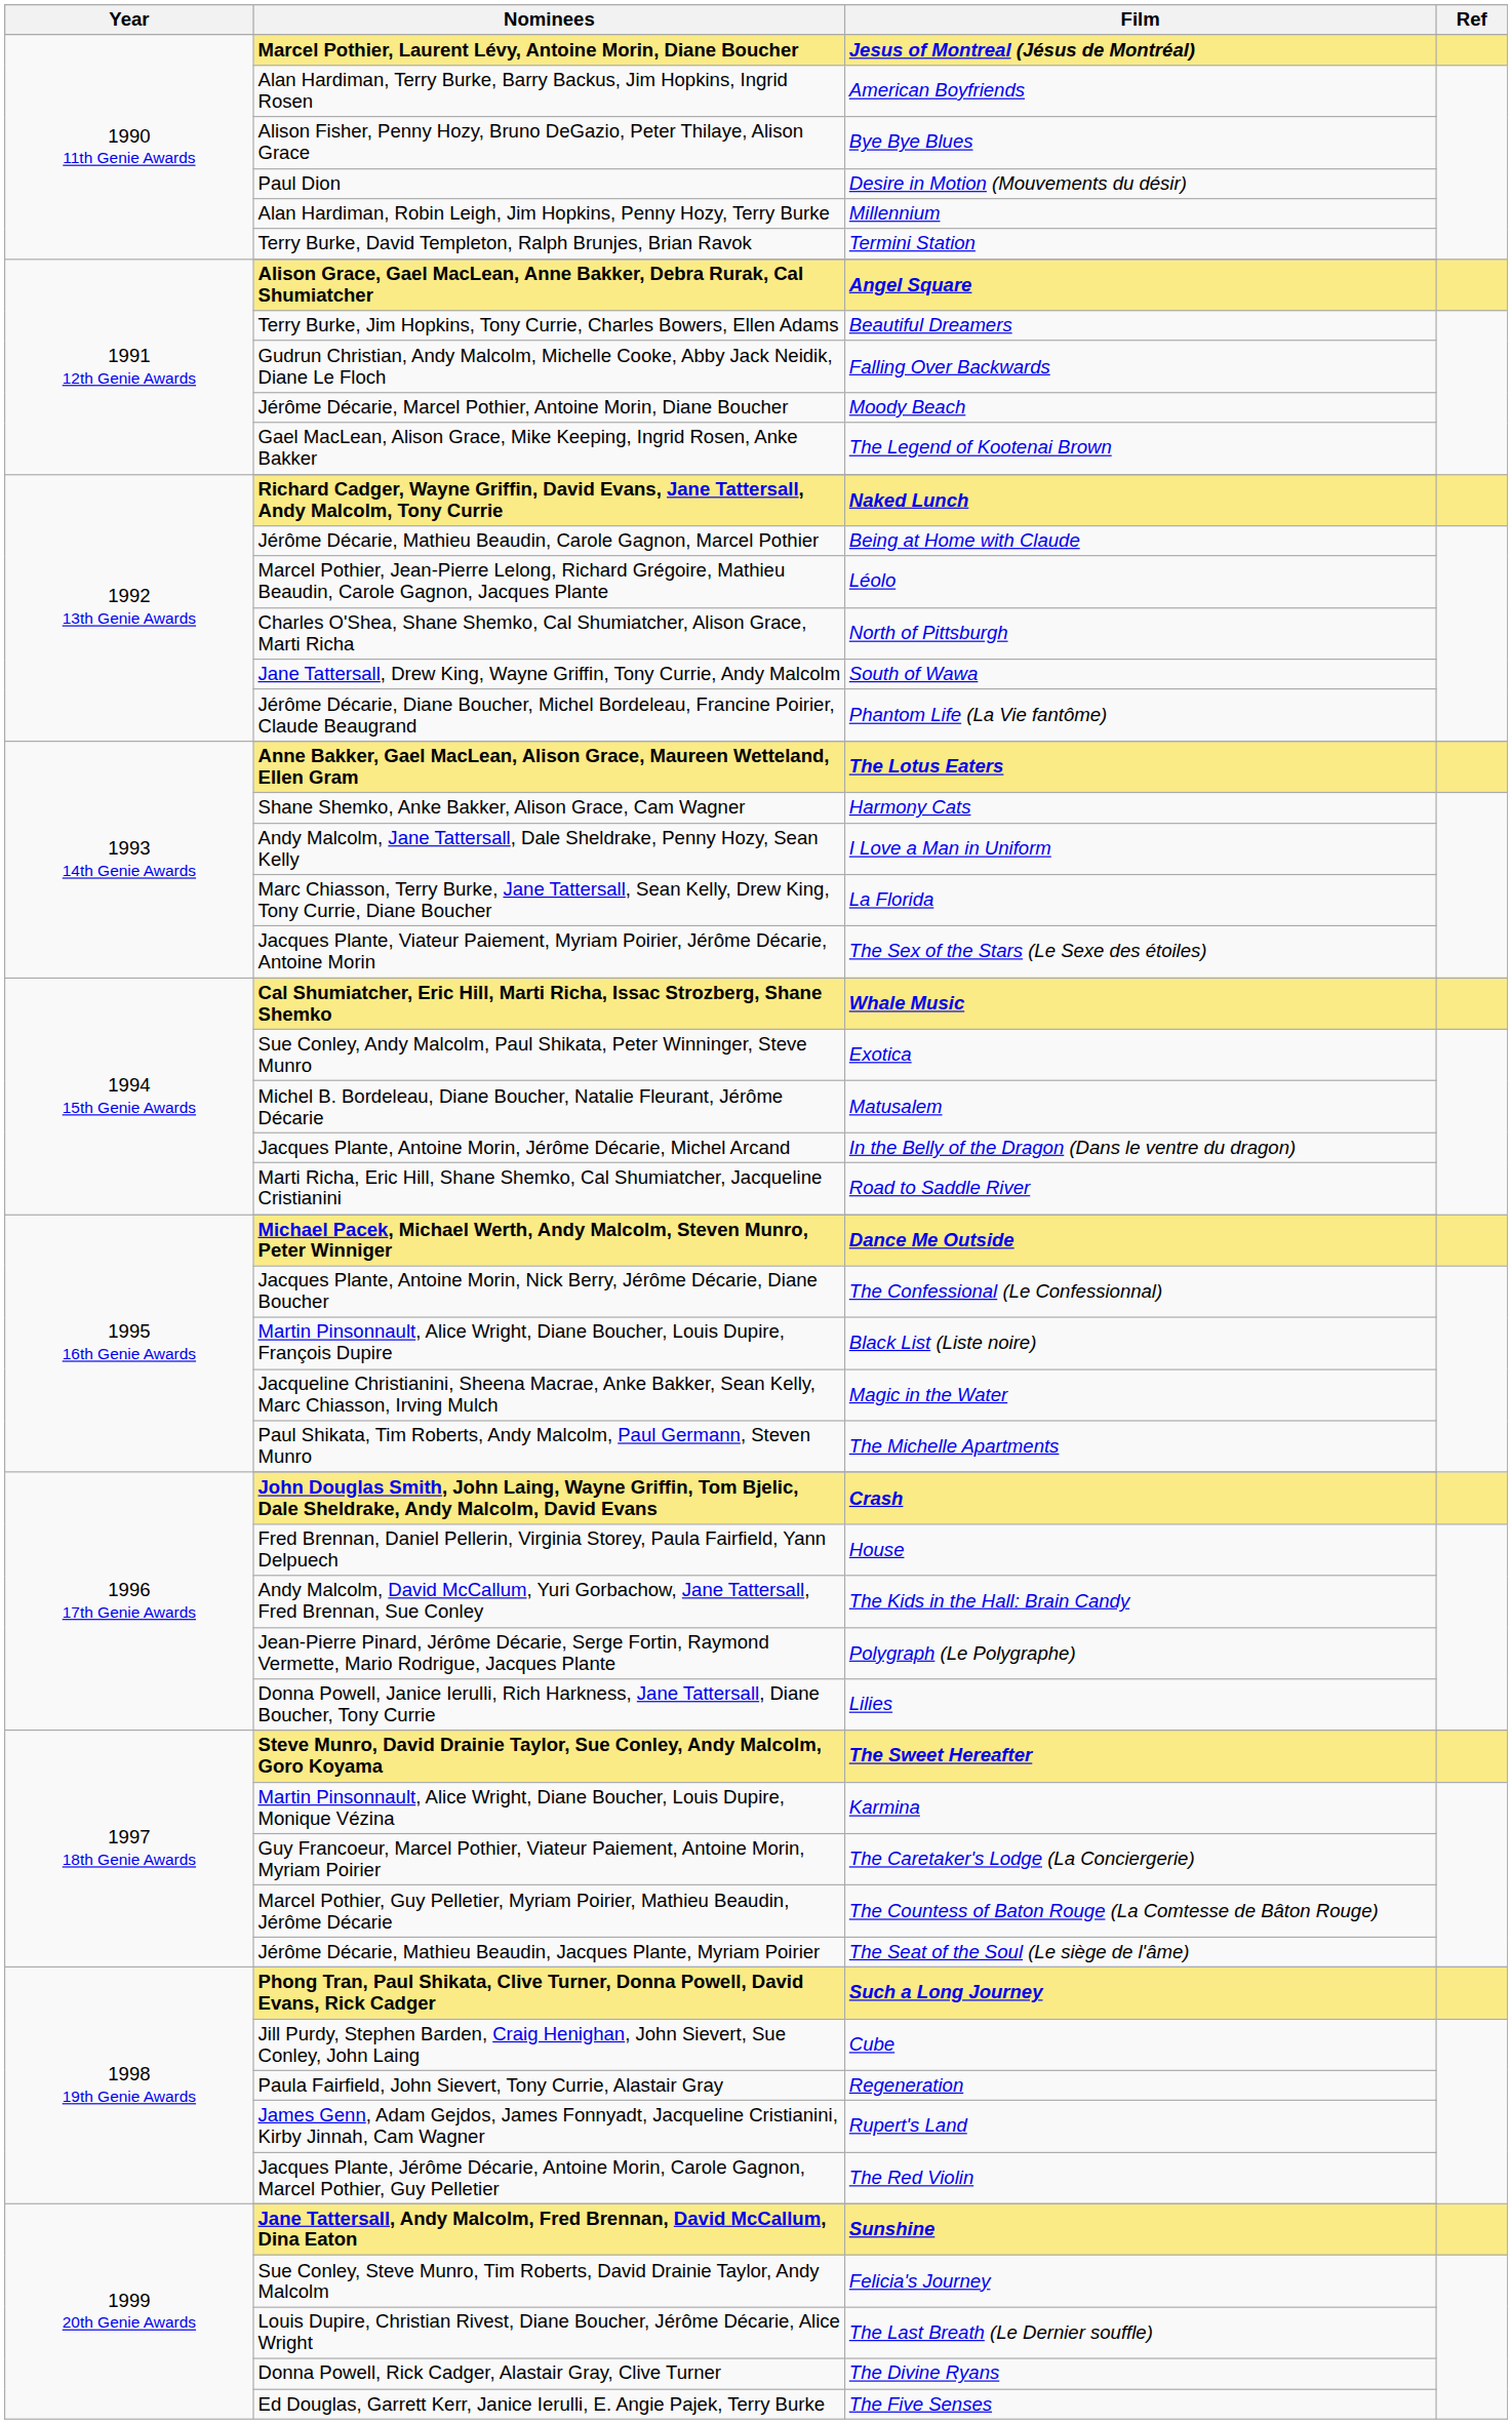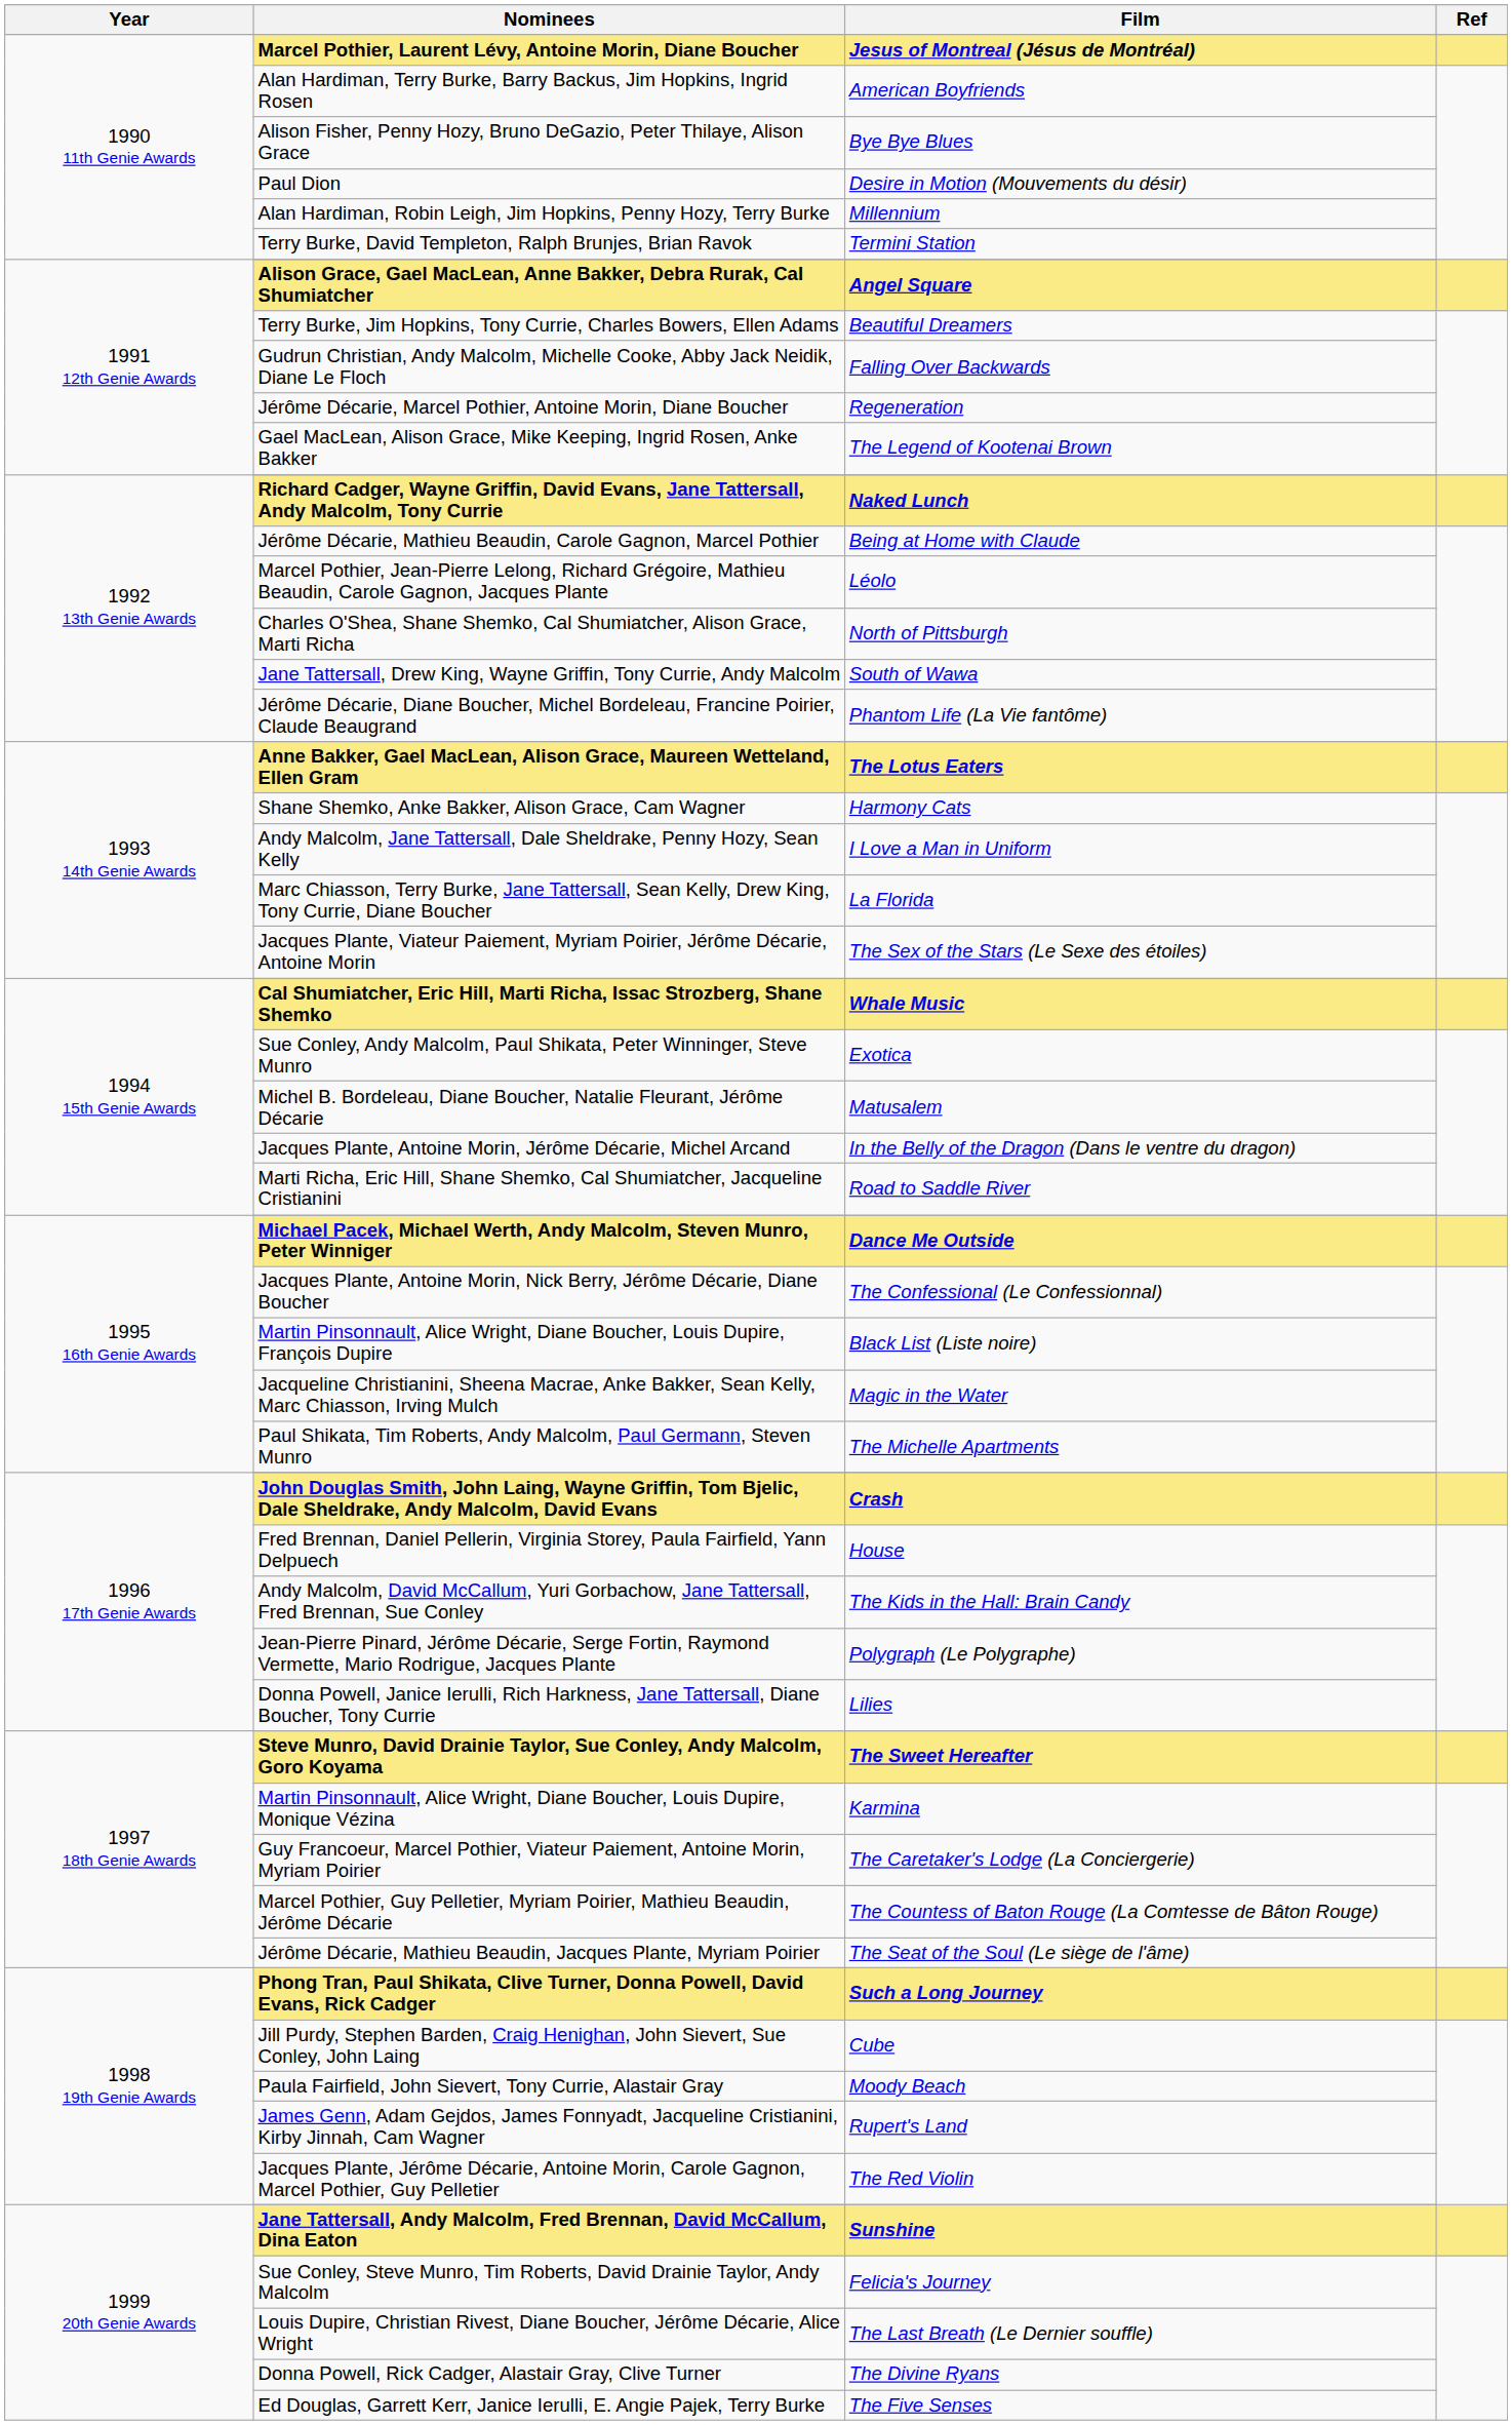Jérôme Décarie, Marcel Pothier, Antoine Morin, Diane Boucher | Film: Moody Beach -> Regeneration
Paula Fairfield, John Sievert, Tony Currie, Alastair Gray | Film: Regeneration -> Moody Beach
